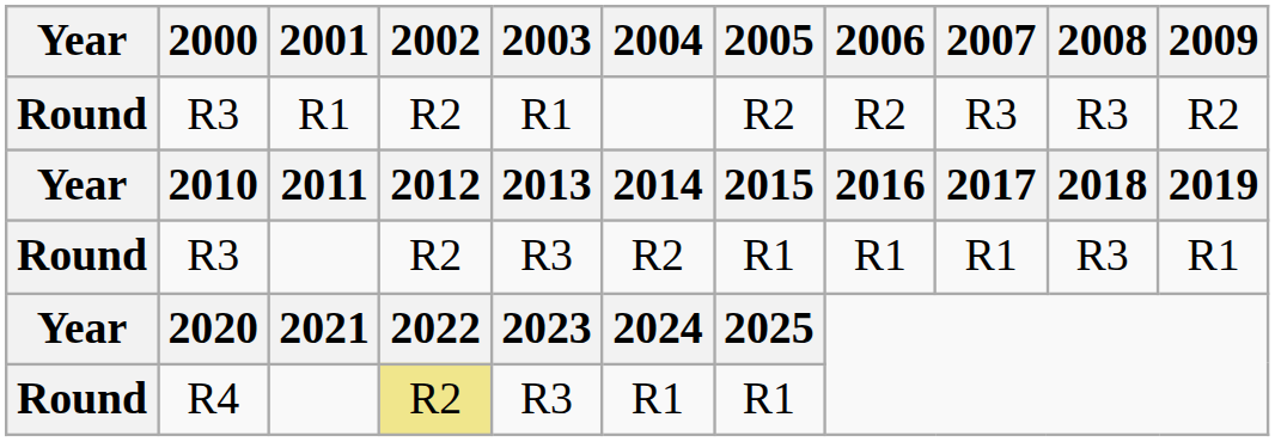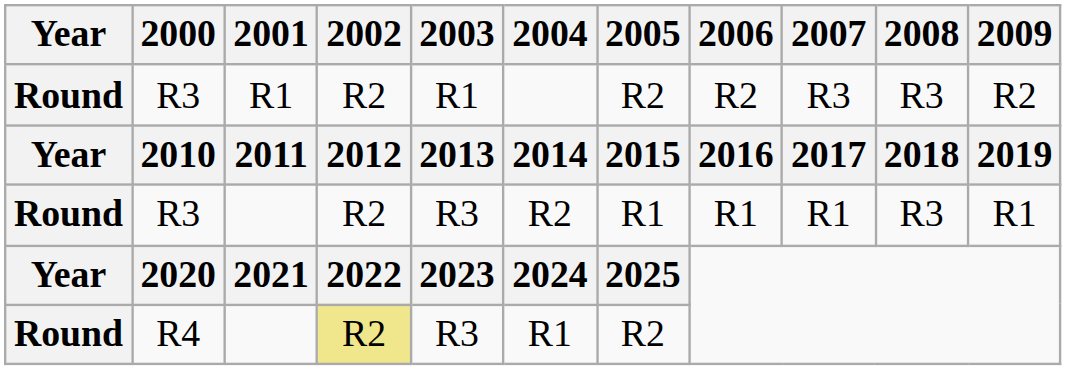R4 | 2005: R1 -> R2
